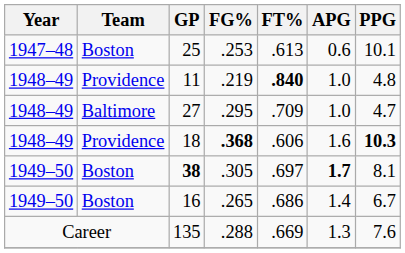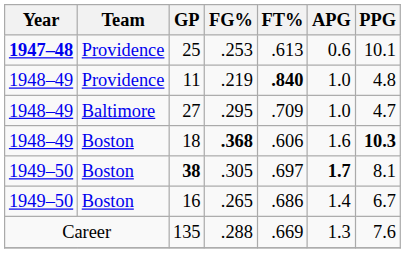25 | Year: normal -> bold
25 | Team: Boston -> Providence
18 | Team: Providence -> Boston
